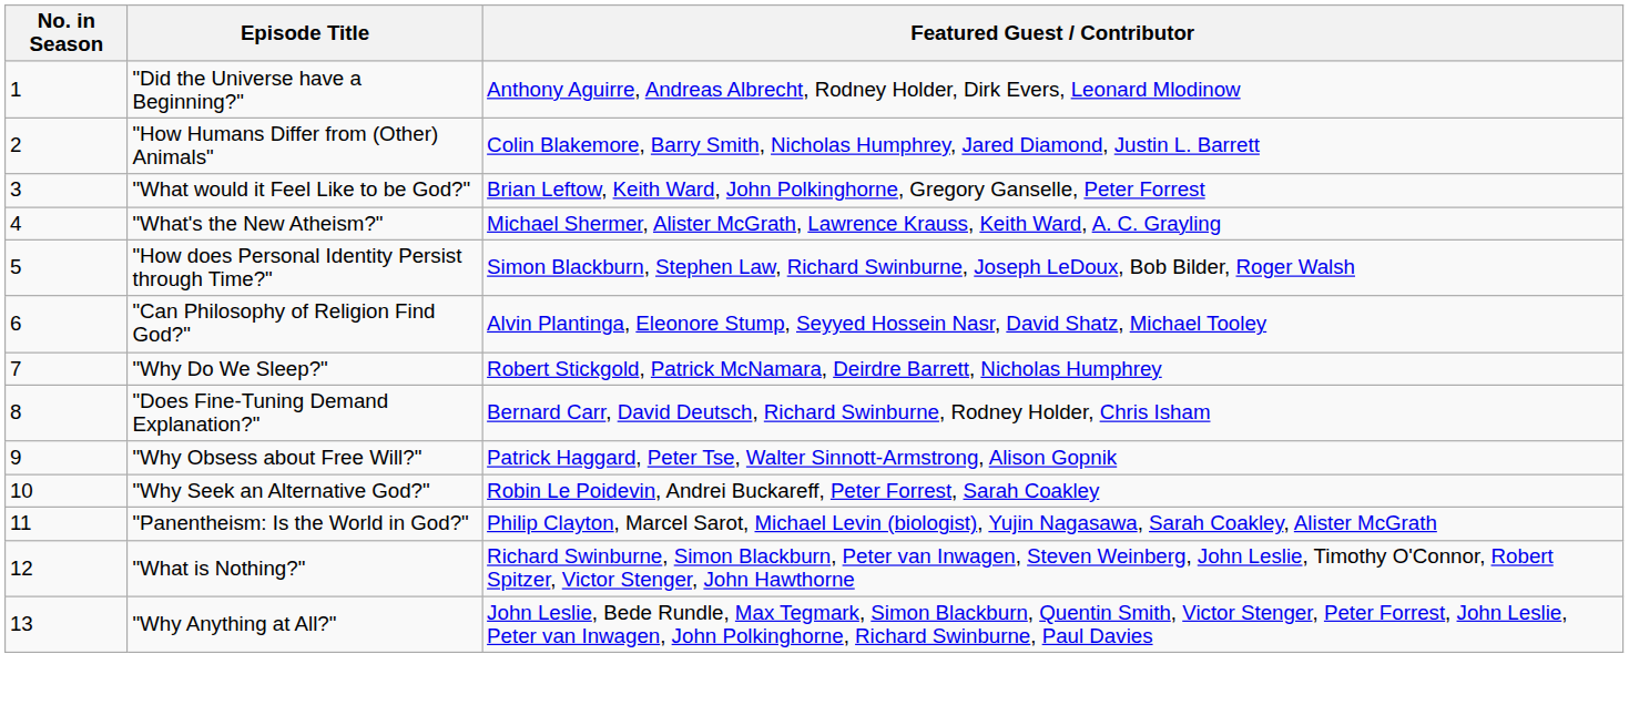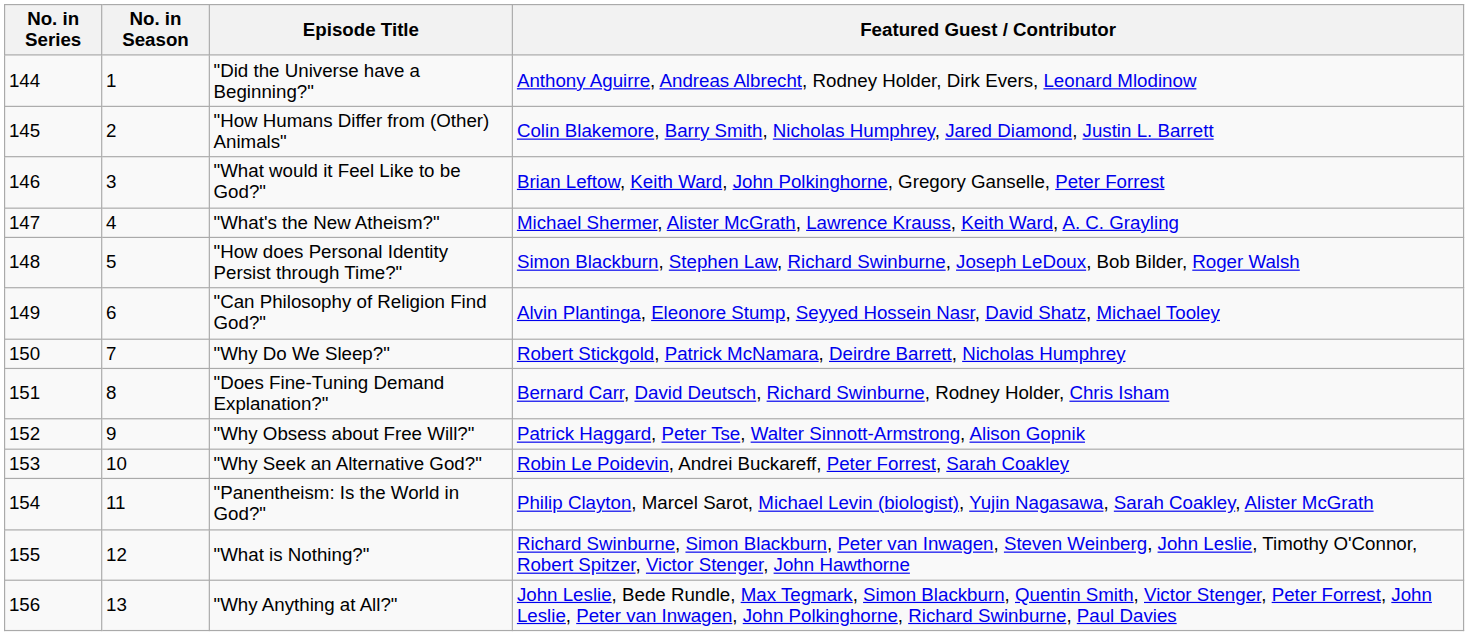+ column: No. in Series | 144 | 145 | 146 | 147 | 148 | 149 | 150 | 151 | 152 | 153 | 154 | 155 | 156
